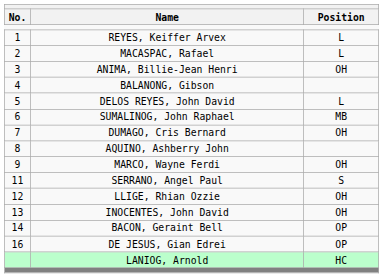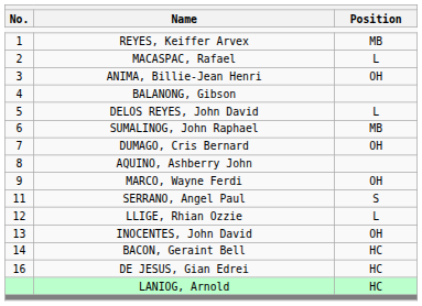REYES, Keiffer Arvex | Position: L -> MB
LLIGE, Rhian Ozzie | Position: OH -> L
BACON, Geraint Bell | Position: OP -> HC
DE JESUS, Gian Edrei | Position: OP -> HC
